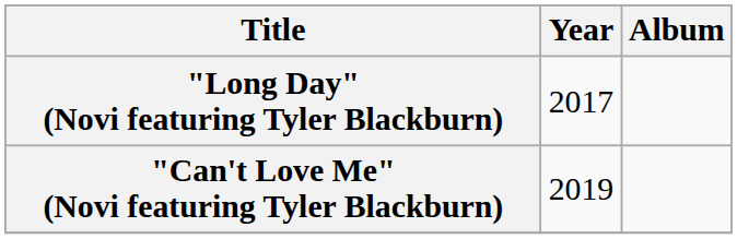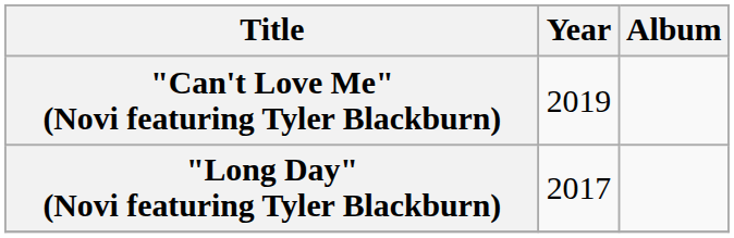rows swapped: "Long Day" (Novi featuring Tyler Blackburn) <-> "Can't Love Me" (Novi featuring Tyler Blackburn)
